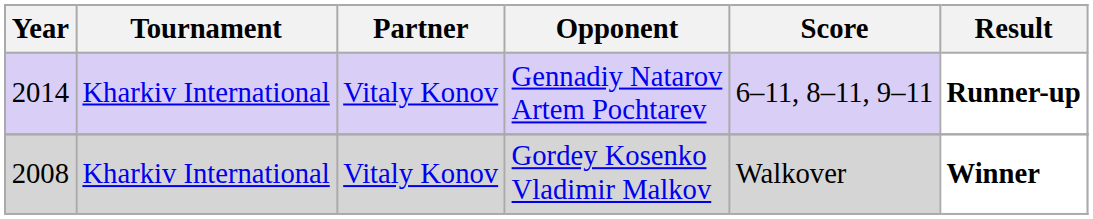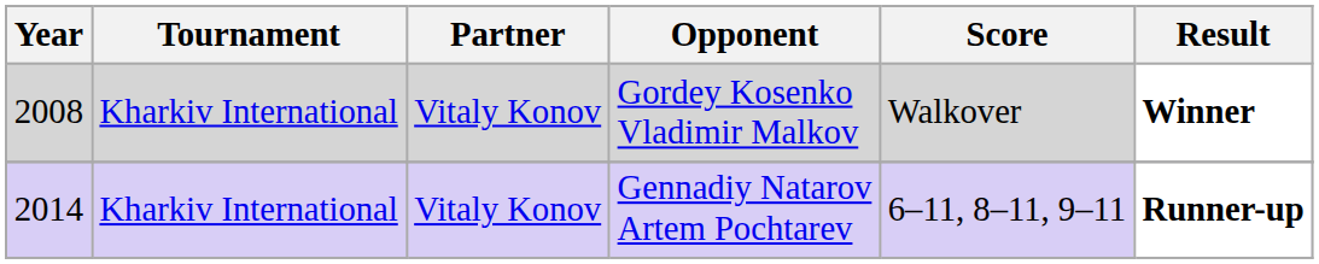rows swapped: Gennadiy Natarov Artem Pochtarev <-> Gordey Kosenko Vladimir Malkov
